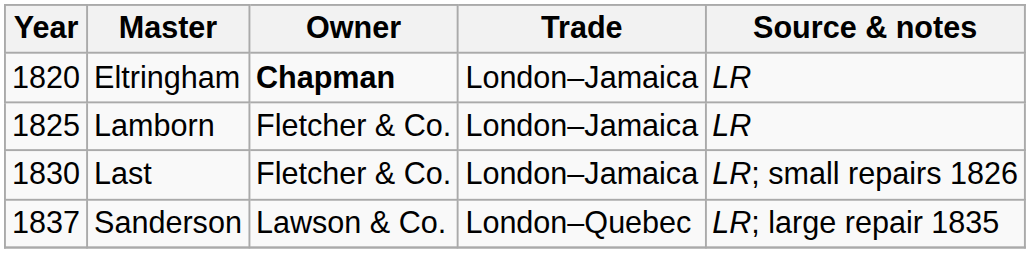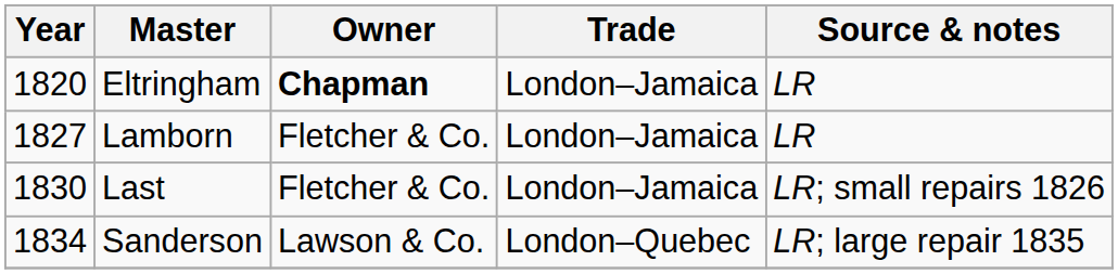Lamborn | Year: 1825 -> 1827
Sanderson | Year: 1837 -> 1834
